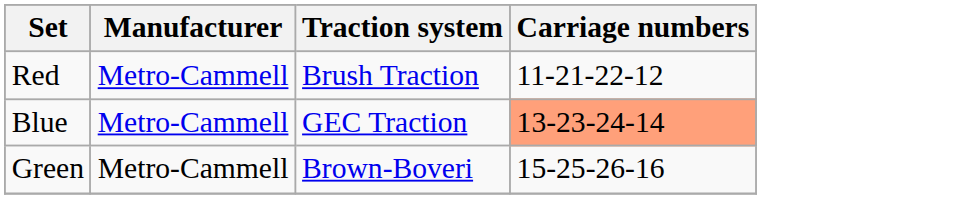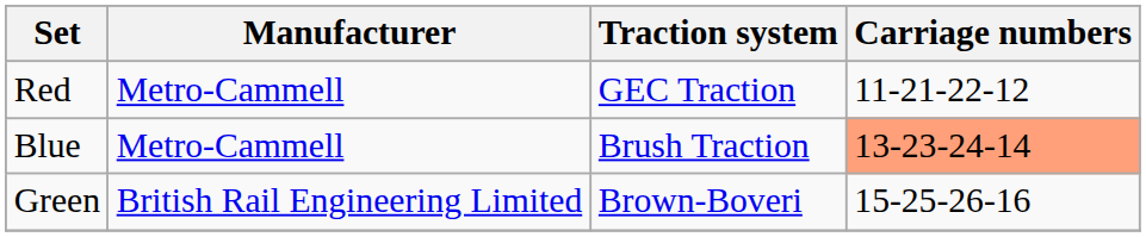Red | Traction system: Brush Traction -> GEC Traction
Blue | Traction system: GEC Traction -> Brush Traction
Green | Manufacturer: Metro-Cammell -> British Rail Engineering Limited
